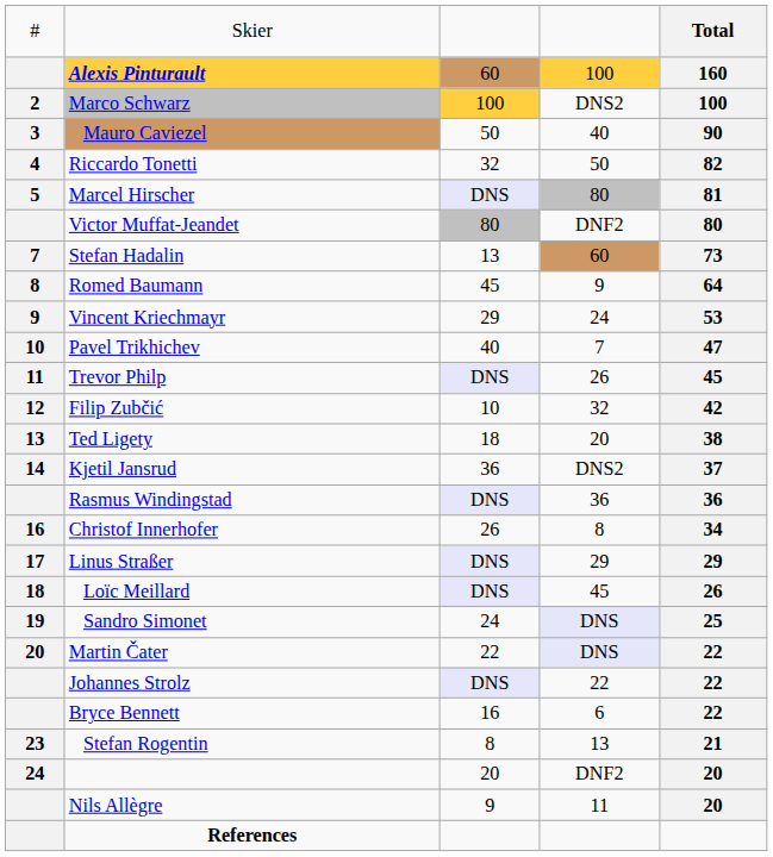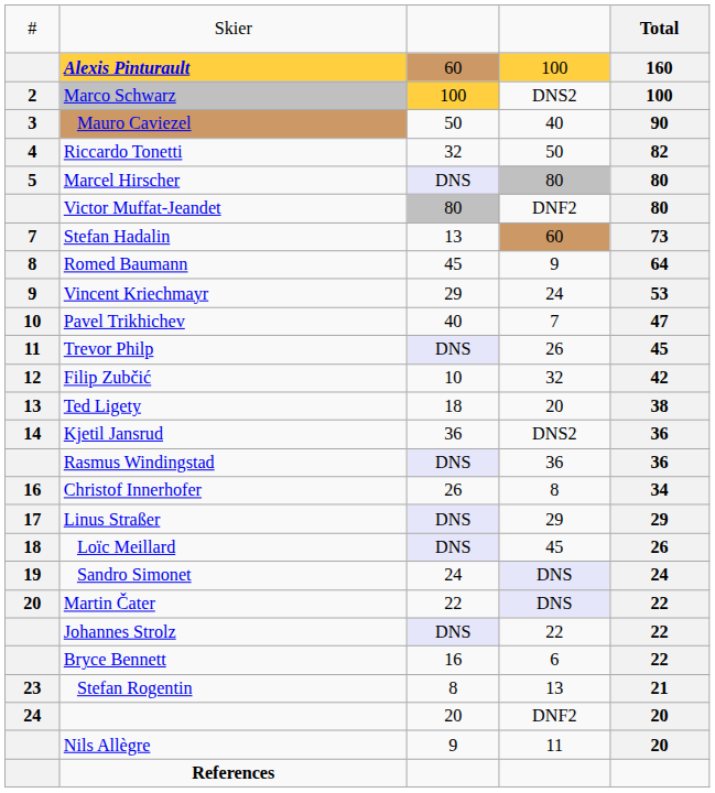Marcel Hirscher | column 5: 81 -> 80
Kjetil Jansrud | column 5: 37 -> 36
Sandro Simonet | column 5: 25 -> 24
